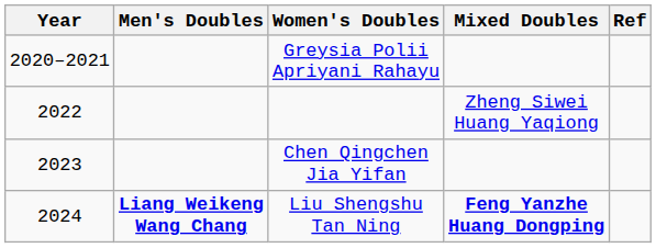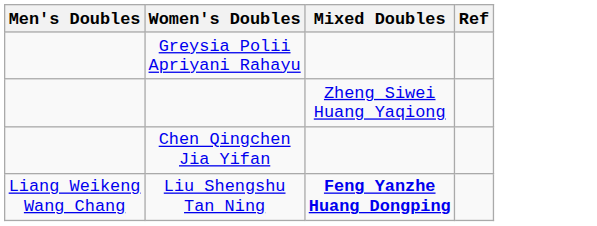- column: Year | 2020–2021 | 2022 | 2023 | 2024
Liu Shengshu Tan Ning | Men's Doubles: bold -> normal
